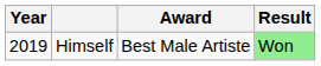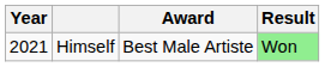Himself | Year: 2019 -> 2021
